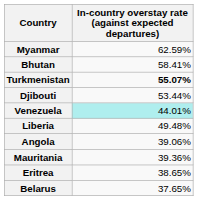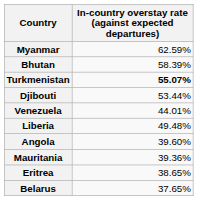Bhutan | In-country overstay rate (against expected departures): 58.41% -> 58.39%
Venezuela | In-country overstay rate (against expected departures): paleturquoise background -> no background
Angola | In-country overstay rate (against expected departures): 39.06% -> 39.60%
